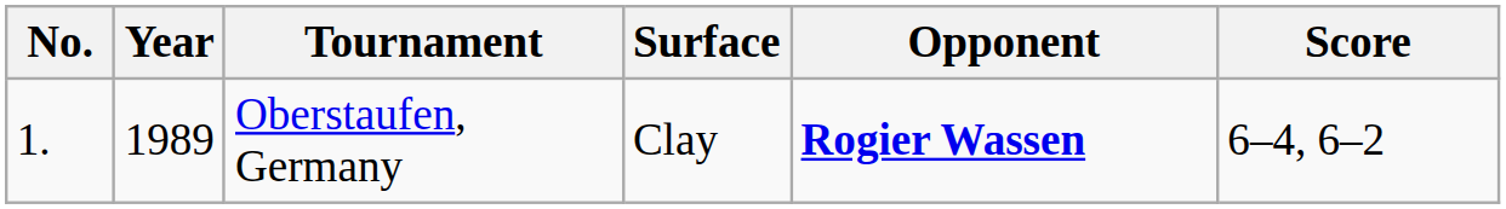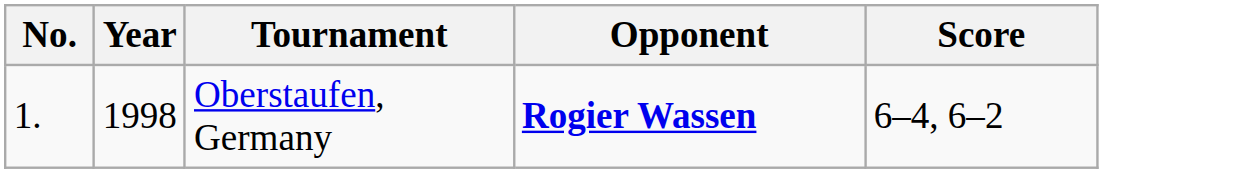- column: Surface | Clay
Oberstaufen, Germany | Year: 1989 -> 1998
